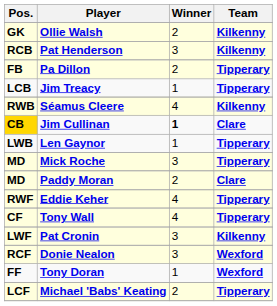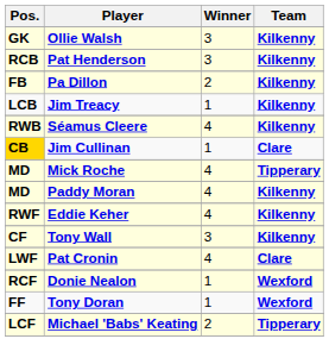Ollie Walsh | Winner: 2 -> 3
Pa Dillon | Team: Tipperary -> Kilkenny
Jim Treacy | Team: Tipperary -> Kilkenny
Jim Cullinan | Winner: bold -> normal
- row: LWB | Len Gaynor | 1 | Tipperary
Mick Roche | Winner: 3 -> 4
Paddy Moran | Winner: 2 -> 4
Paddy Moran | Team: Clare -> Kilkenny
Eddie Keher | Team: Tipperary -> Kilkenny
Tony Wall | Winner: 4 -> 3
Tony Wall | Team: Tipperary -> Kilkenny
Pat Cronin | Winner: 3 -> 4
Pat Cronin | Team: Kilkenny -> Clare
Donie Nealon | Winner: 3 -> 1
